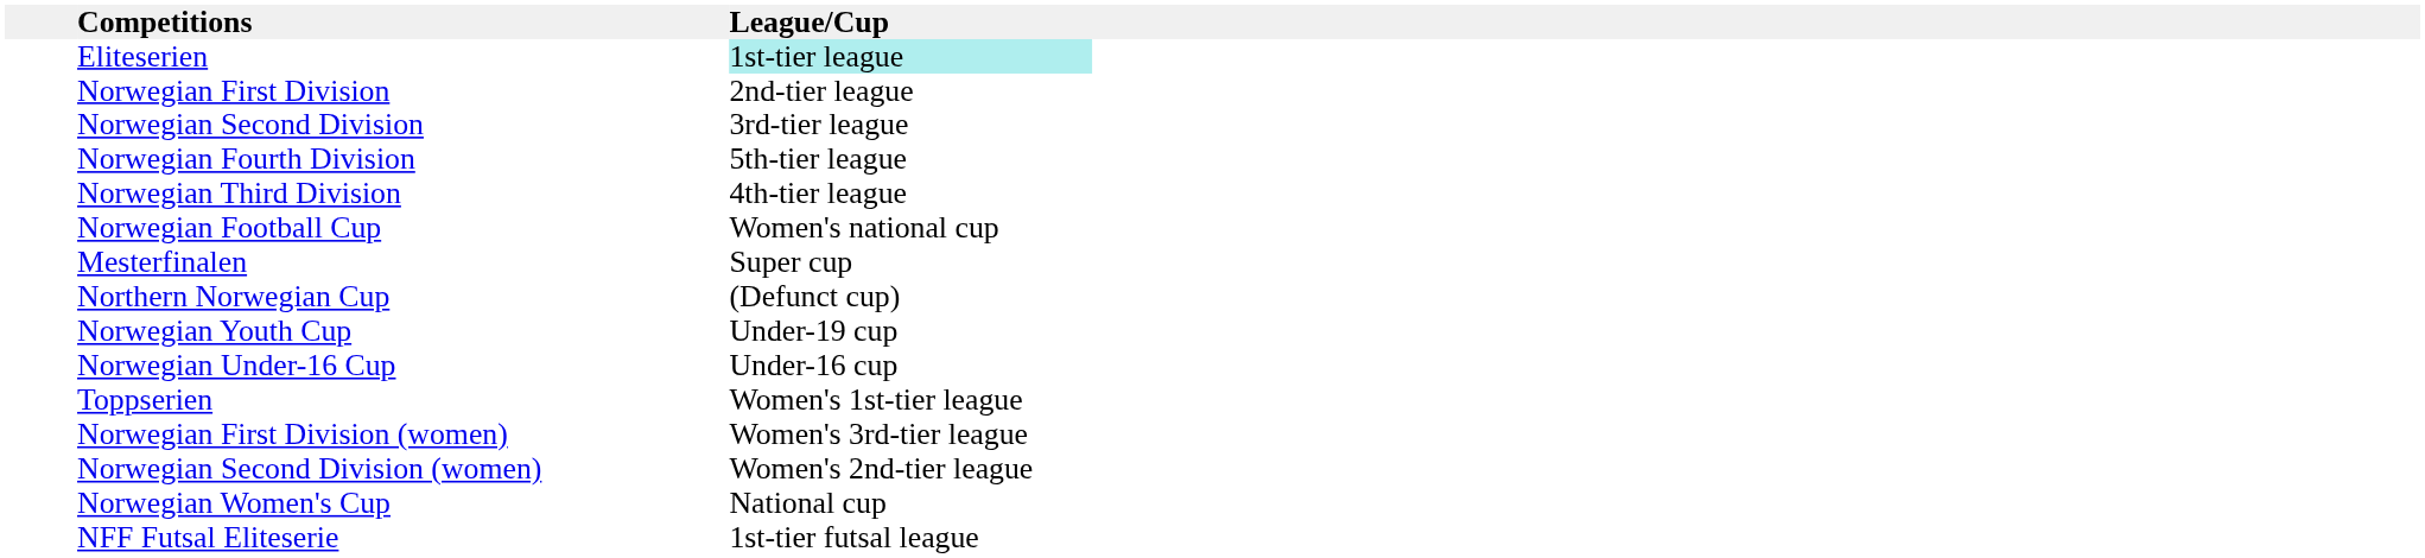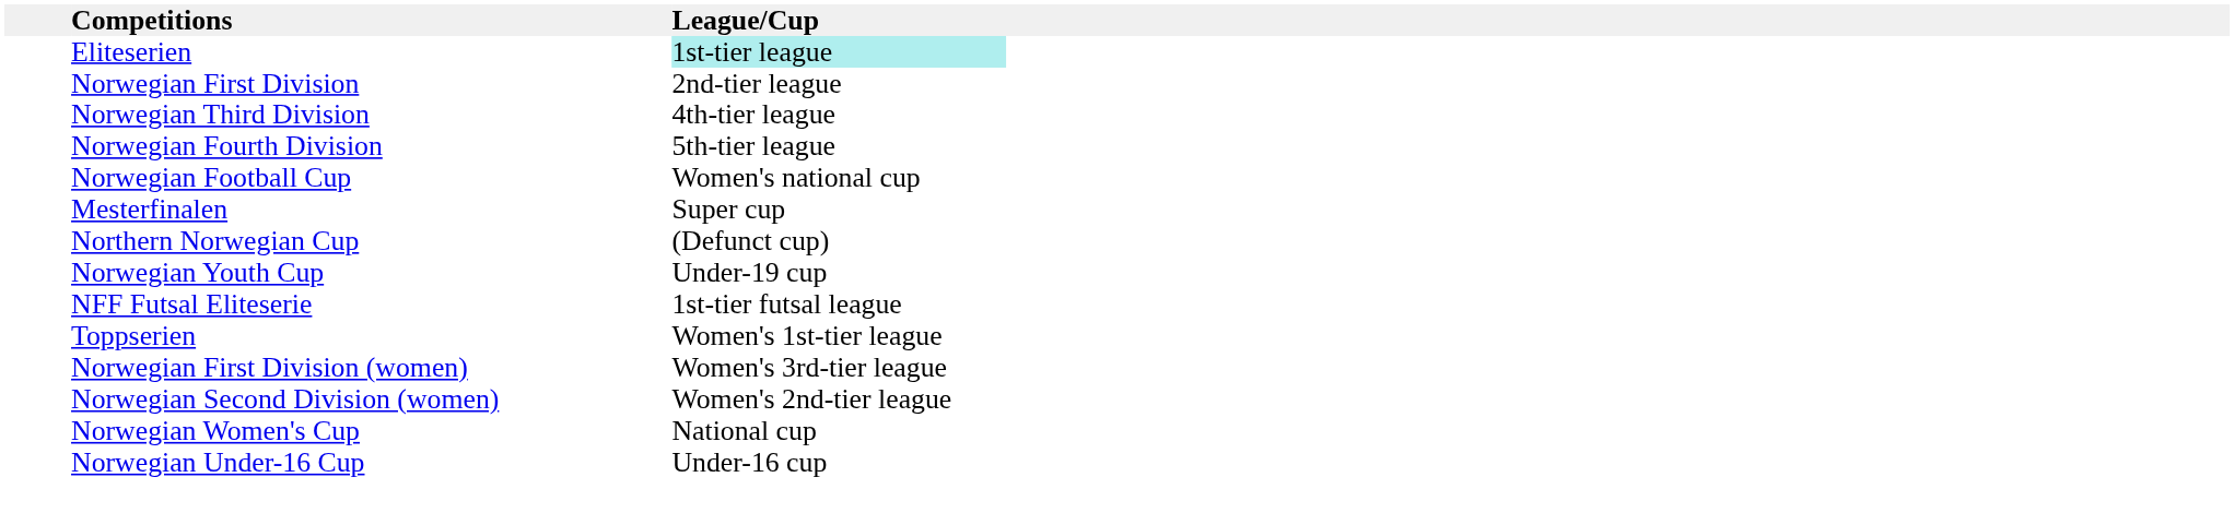- row: Norwegian Second Division | 3rd-tier league
rows swapped: Norwegian Third Division <-> Norwegian Fourth Division
rows swapped: Norwegian Under-16 Cup <-> NFF Futsal Eliteserie
